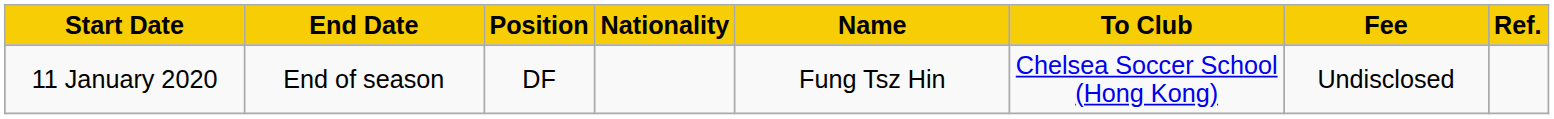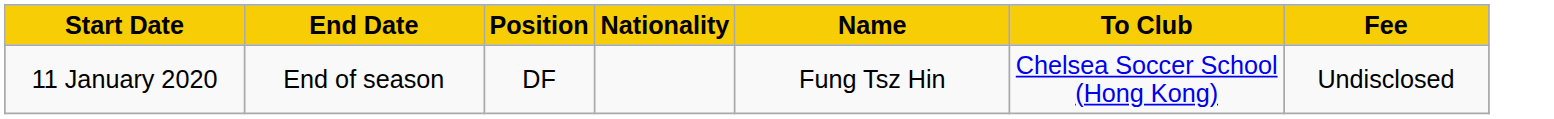- column: Ref.
